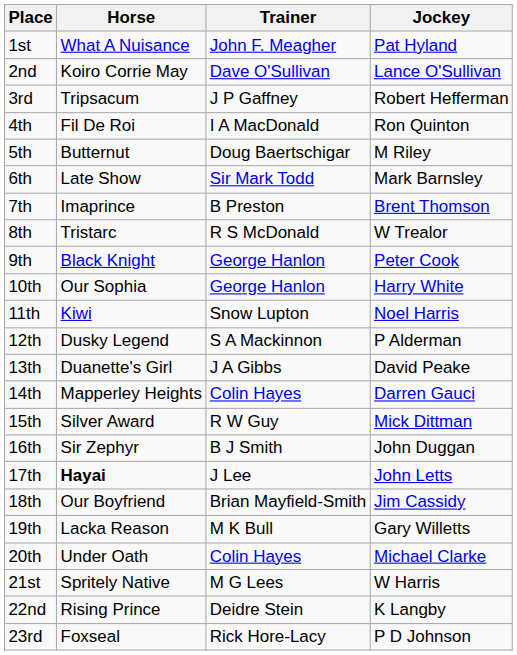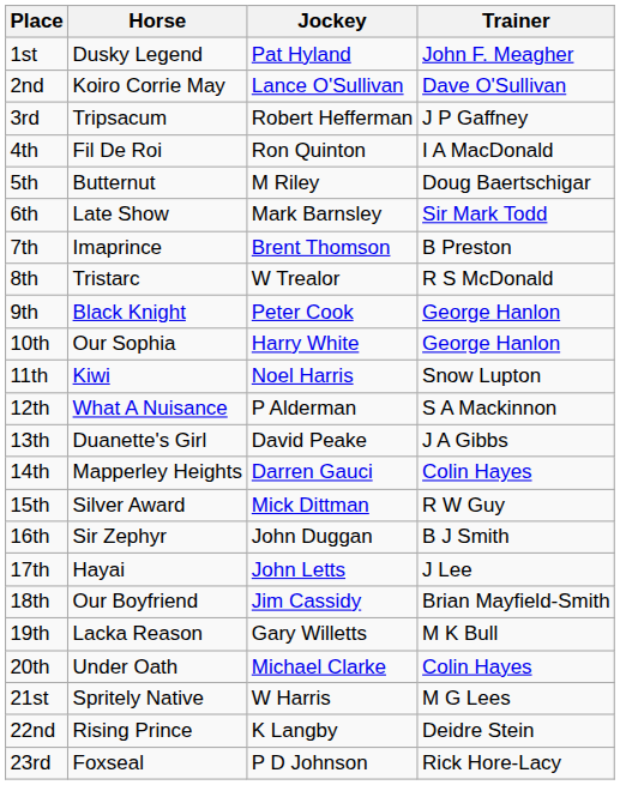columns swapped: Trainer <-> Jockey
1st | Horse: What A Nuisance -> Dusky Legend
12th | Horse: Dusky Legend -> What A Nuisance
17th | Horse: bold -> normal
